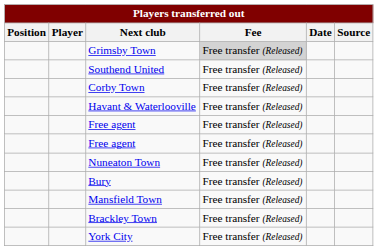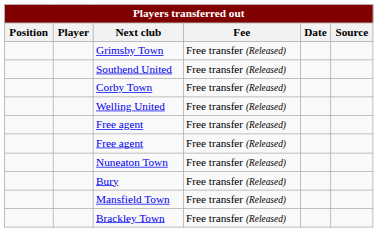Grimsby Town | Fee: lightgrey background -> no background
+ row: Welling United | Free transfer (Released)
- row: Havant & Waterlooville | Free transfer (Released)
- row: York City | Free transfer (Released)
